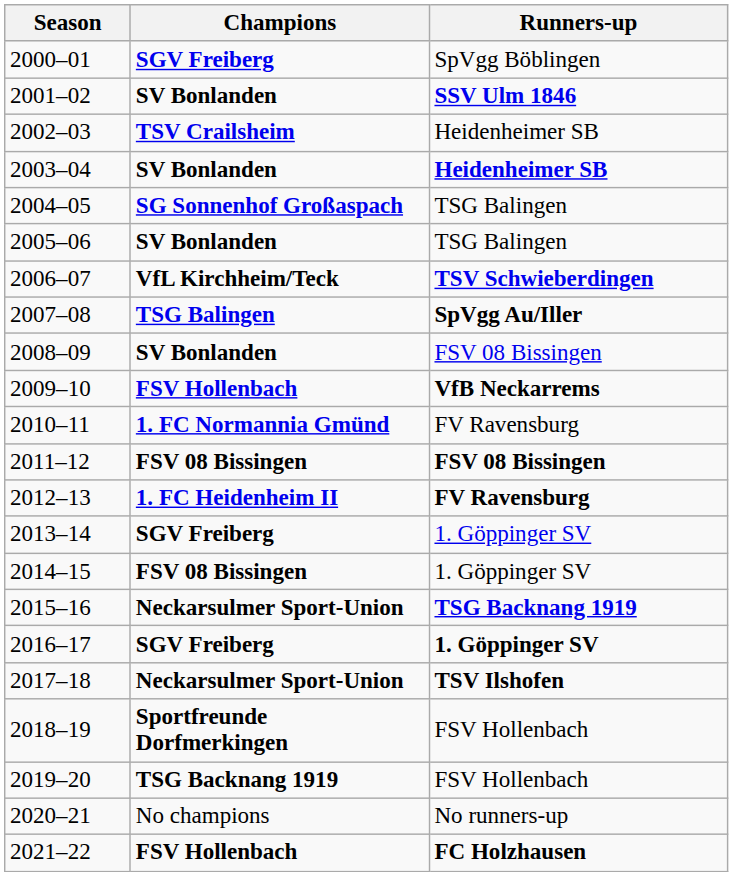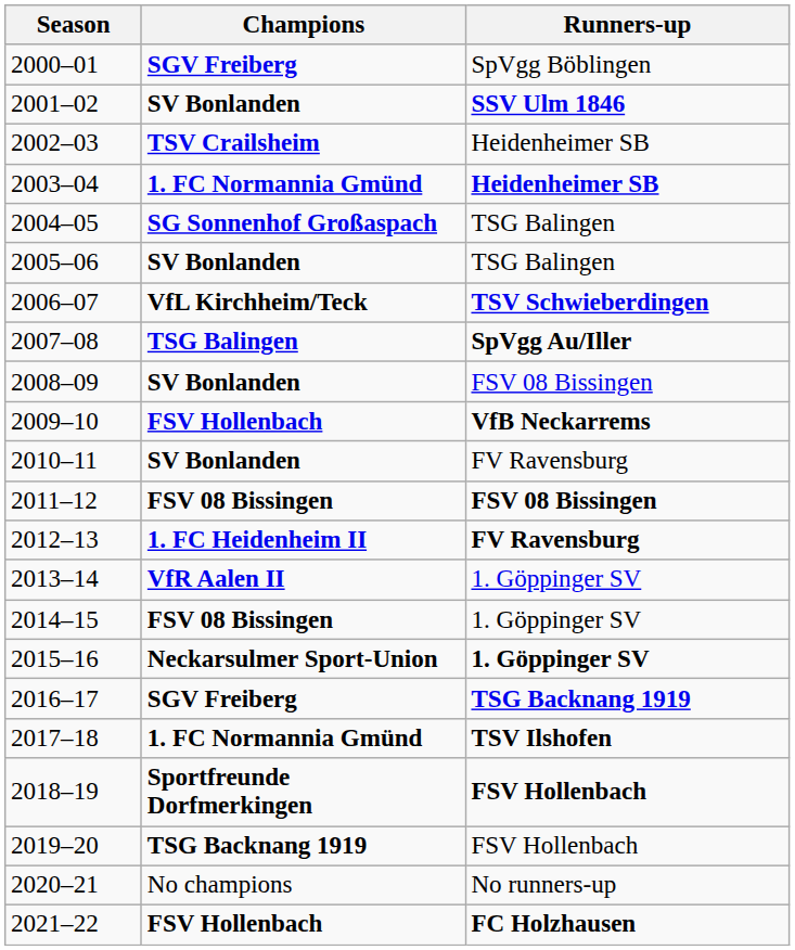2003–04 | Champions: SV Bonlanden -> 1. FC Normannia Gmünd
2010–11 | Champions: 1. FC Normannia Gmünd -> SV Bonlanden
2013–14 | Champions: SGV Freiberg -> VfR Aalen II
2015–16 | Runners-up: TSG Backnang 1919 -> 1. Göppinger SV
2016–17 | Runners-up: 1. Göppinger SV -> TSG Backnang 1919
2017–18 | Champions: Neckarsulmer Sport-Union -> 1. FC Normannia Gmünd
2018–19 | Runners-up: normal -> bold
